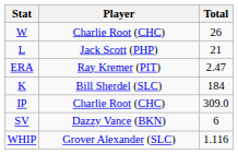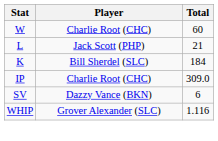W | Total: 26 -> 60
- row: ERA | Ray Kremer (PIT) | 2.47
